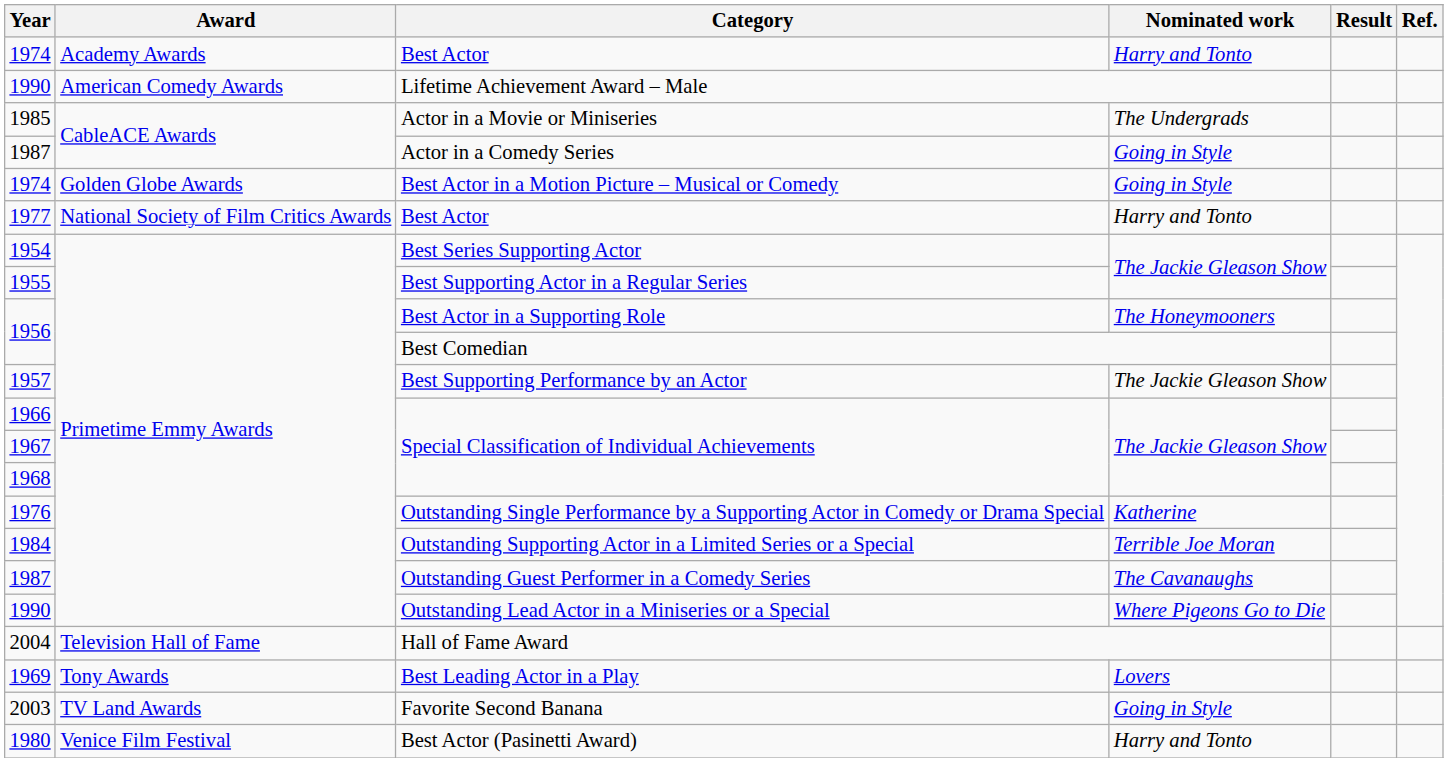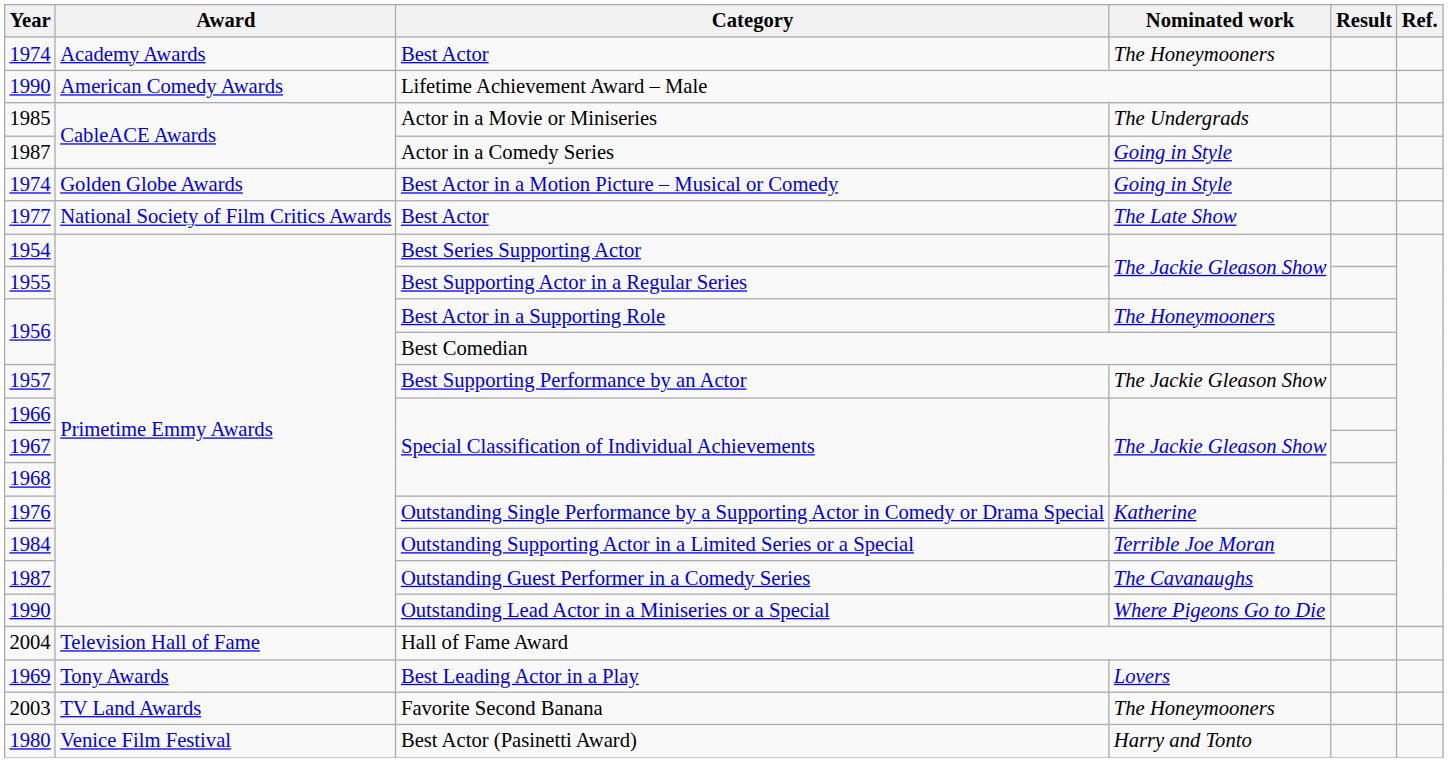1974 / Best Actor | Nominated work: Harry and Tonto -> The Honeymooners
1977 / Best Actor | Nominated work: Harry and Tonto -> The Late Show
Favorite Second Banana | Nominated work: Going in Style -> The Honeymooners
